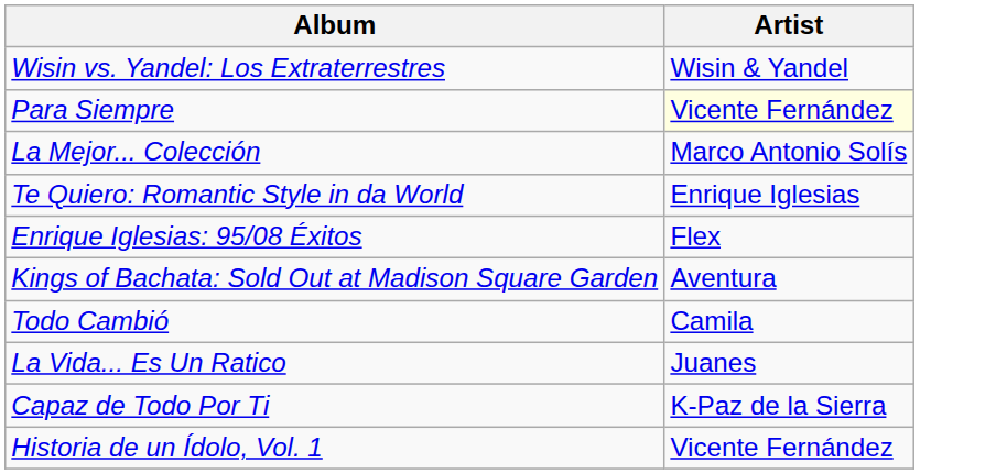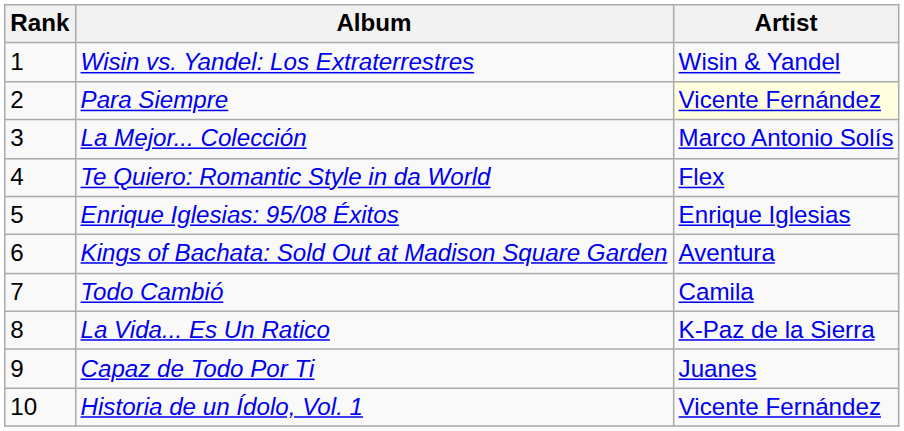+ column: Rank | 1 | 2 | 3 | 4 | 5 | 6 | 7 | 8 | 9 | 10
Te Quiero: Romantic Style in da World | Artist: Enrique Iglesias -> Flex
Enrique Iglesias: 95/08 Éxitos | Artist: Flex -> Enrique Iglesias
La Vida... Es Un Ratico | Artist: Juanes -> K-Paz de la Sierra
Capaz de Todo Por Ti | Artist: K-Paz de la Sierra -> Juanes
